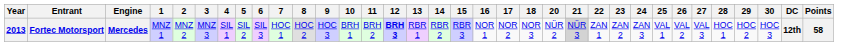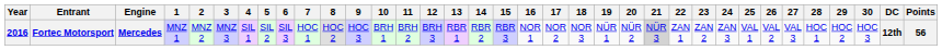+ column: 19 | NÜR 1
Fortec Motorsport | Year: 2013 -> 2016
Fortec Motorsport | 12: bold -> normal
Fortec Motorsport | Points: 58 -> 56
